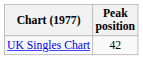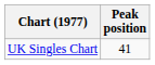UK Singles Chart | Peak position: 42 -> 41
